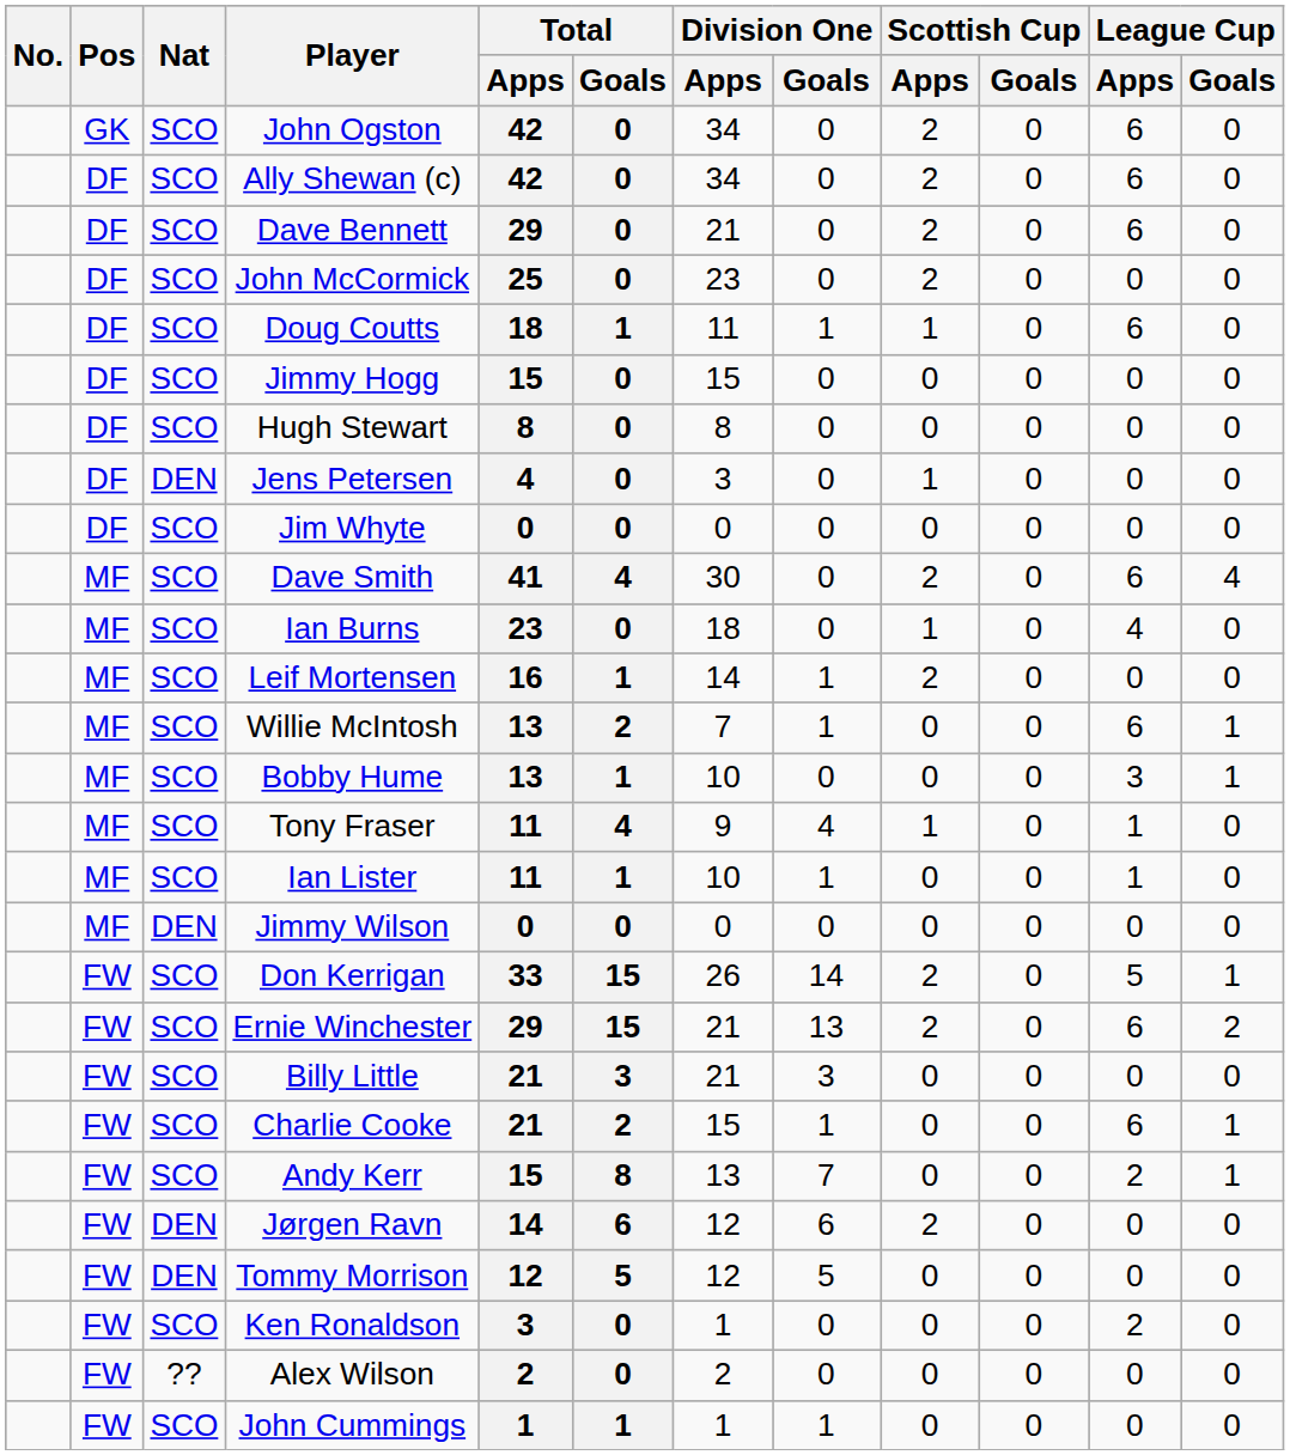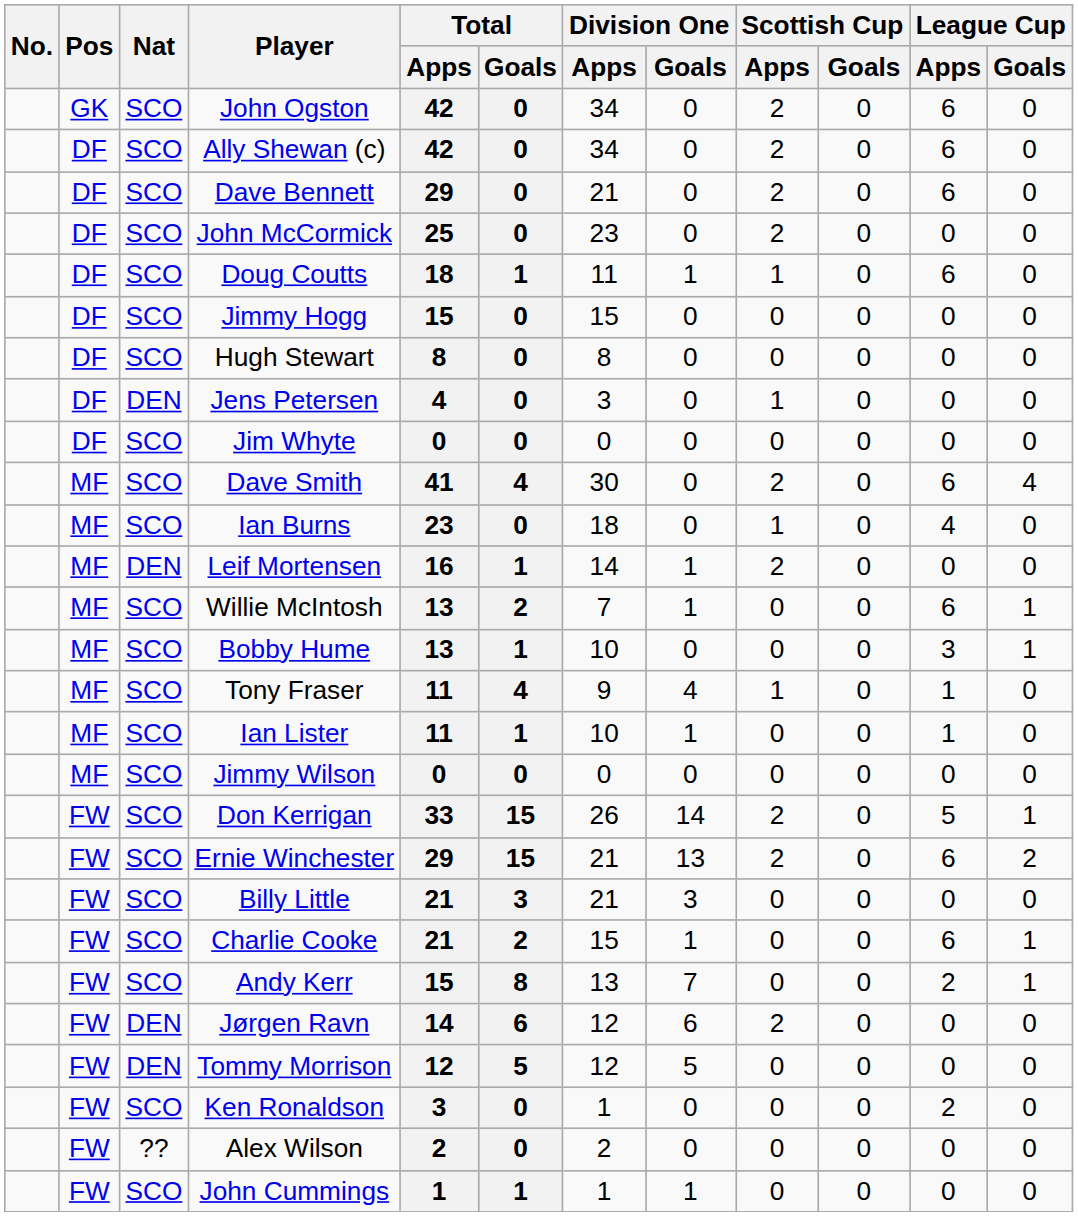Leif Mortensen | Nat: SCO -> DEN
Jimmy Wilson | Nat: DEN -> SCO
